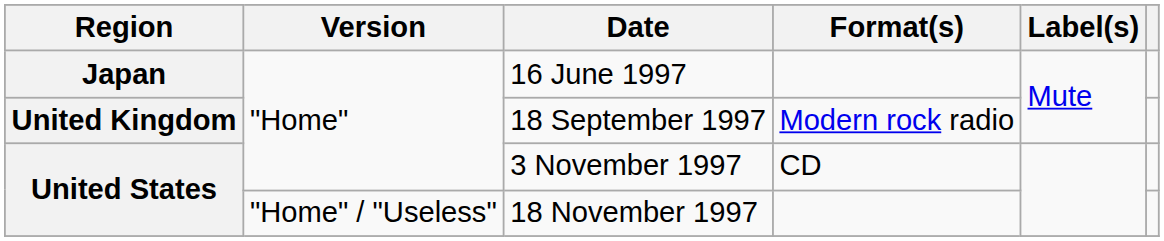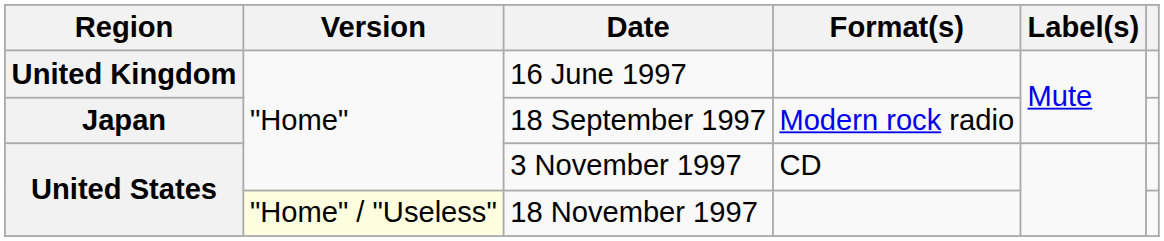16 June 1997 | Region: Japan -> United Kingdom
18 September 1997 | Region: United Kingdom -> Japan
18 November 1997 | Version: no background -> lightyellow background
